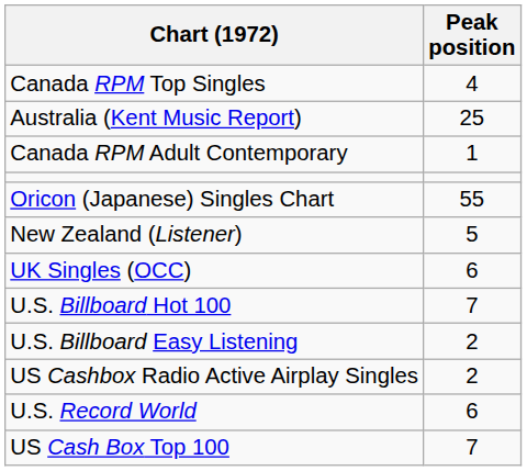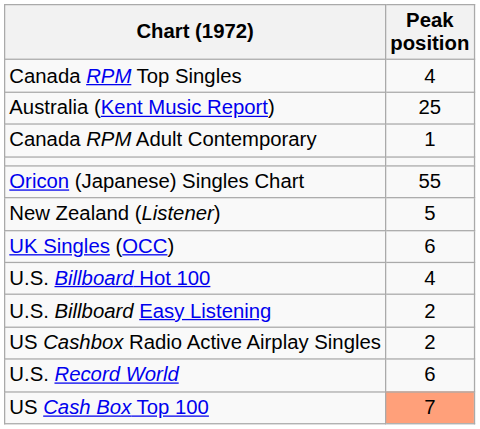U.S. Billboard Hot 100 | Peak position: 7 -> 4
US Cash Box Top 100 | Peak position: no background -> lightsalmon background
